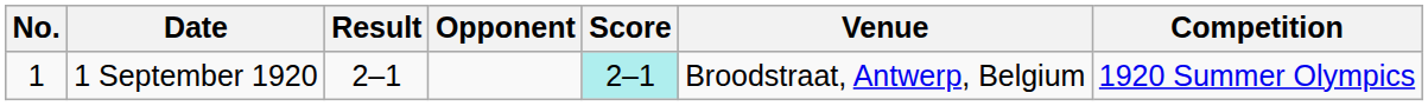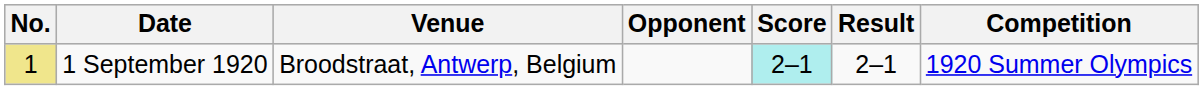columns swapped: Venue <-> Result
1 September 1920 | No.: no background -> khaki background
